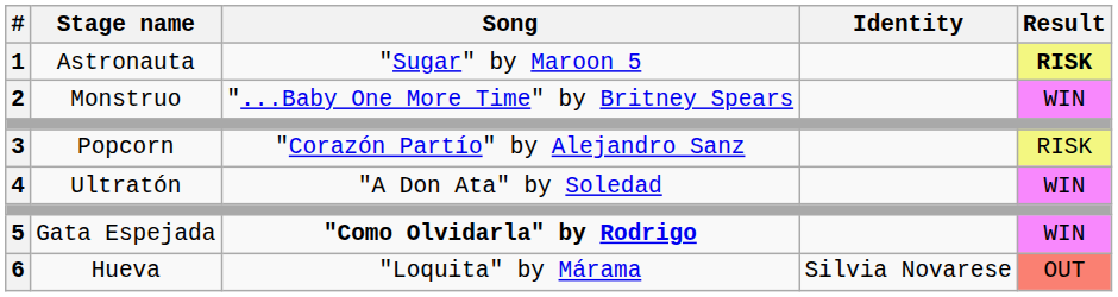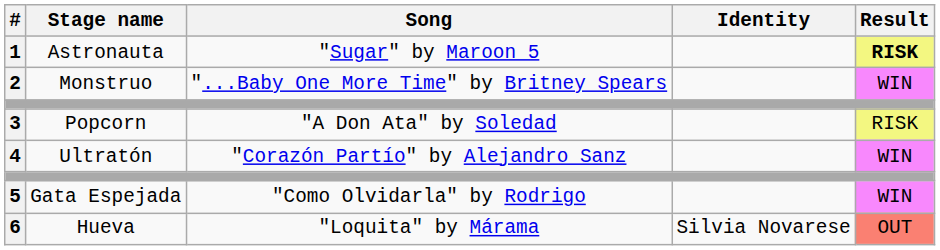3 | Song: "Corazón Partío" by Alejandro Sanz -> "A Don Ata" by Soledad
4 | Song: "A Don Ata" by Soledad -> "Corazón Partío" by Alejandro Sanz
5 | Song: bold -> normal
